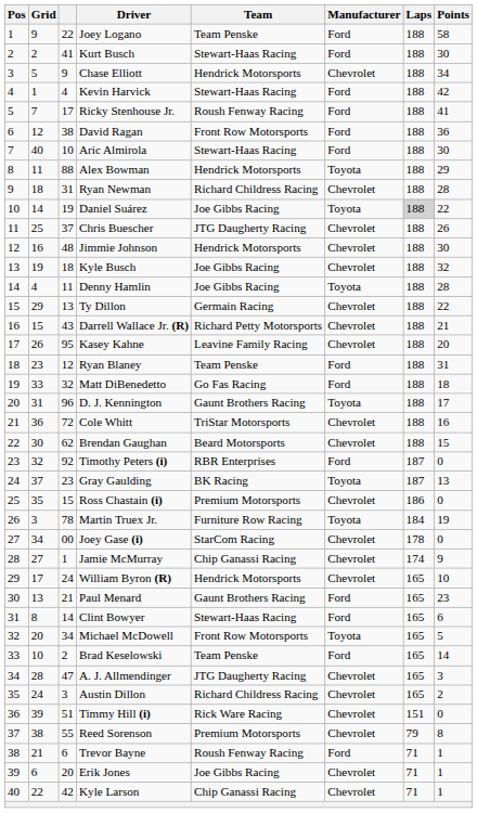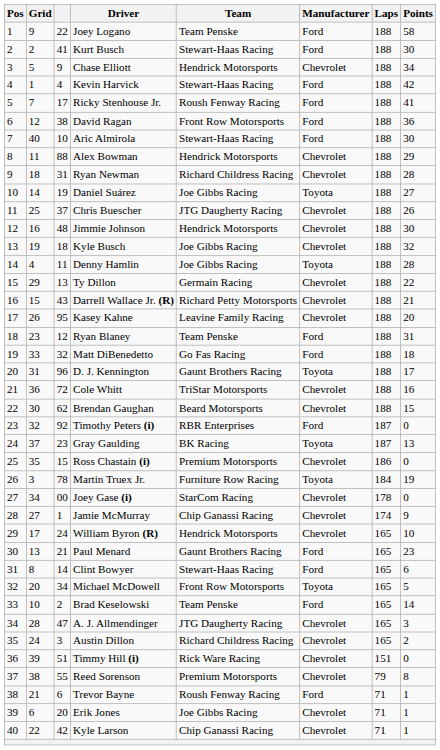Alex Bowman | Manufacturer: Toyota -> Chevrolet
Daniel Suárez | Laps: lightgrey background -> no background
Daniel Suárez | Points: 22 -> 27
